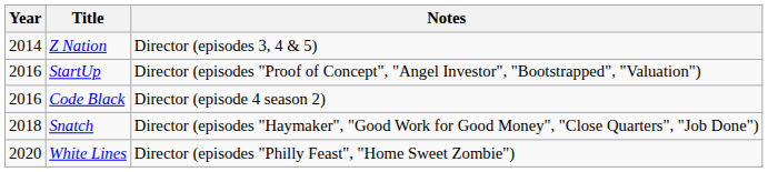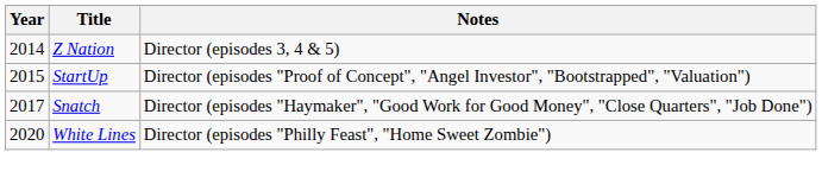StartUp | Year: 2016 -> 2015
- row: 2016 | Code Black | Director (episode 4 season 2)
Snatch | Year: 2018 -> 2017
